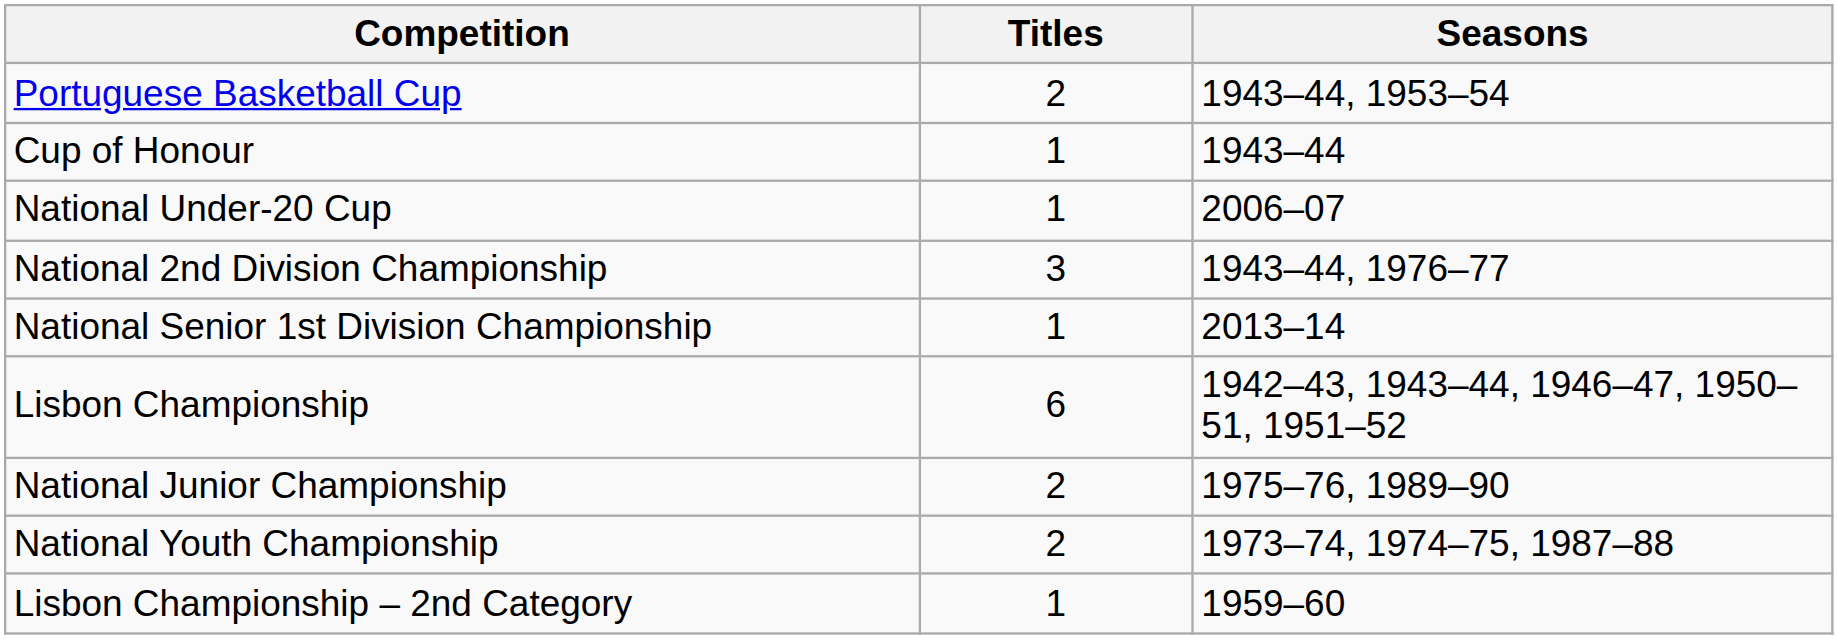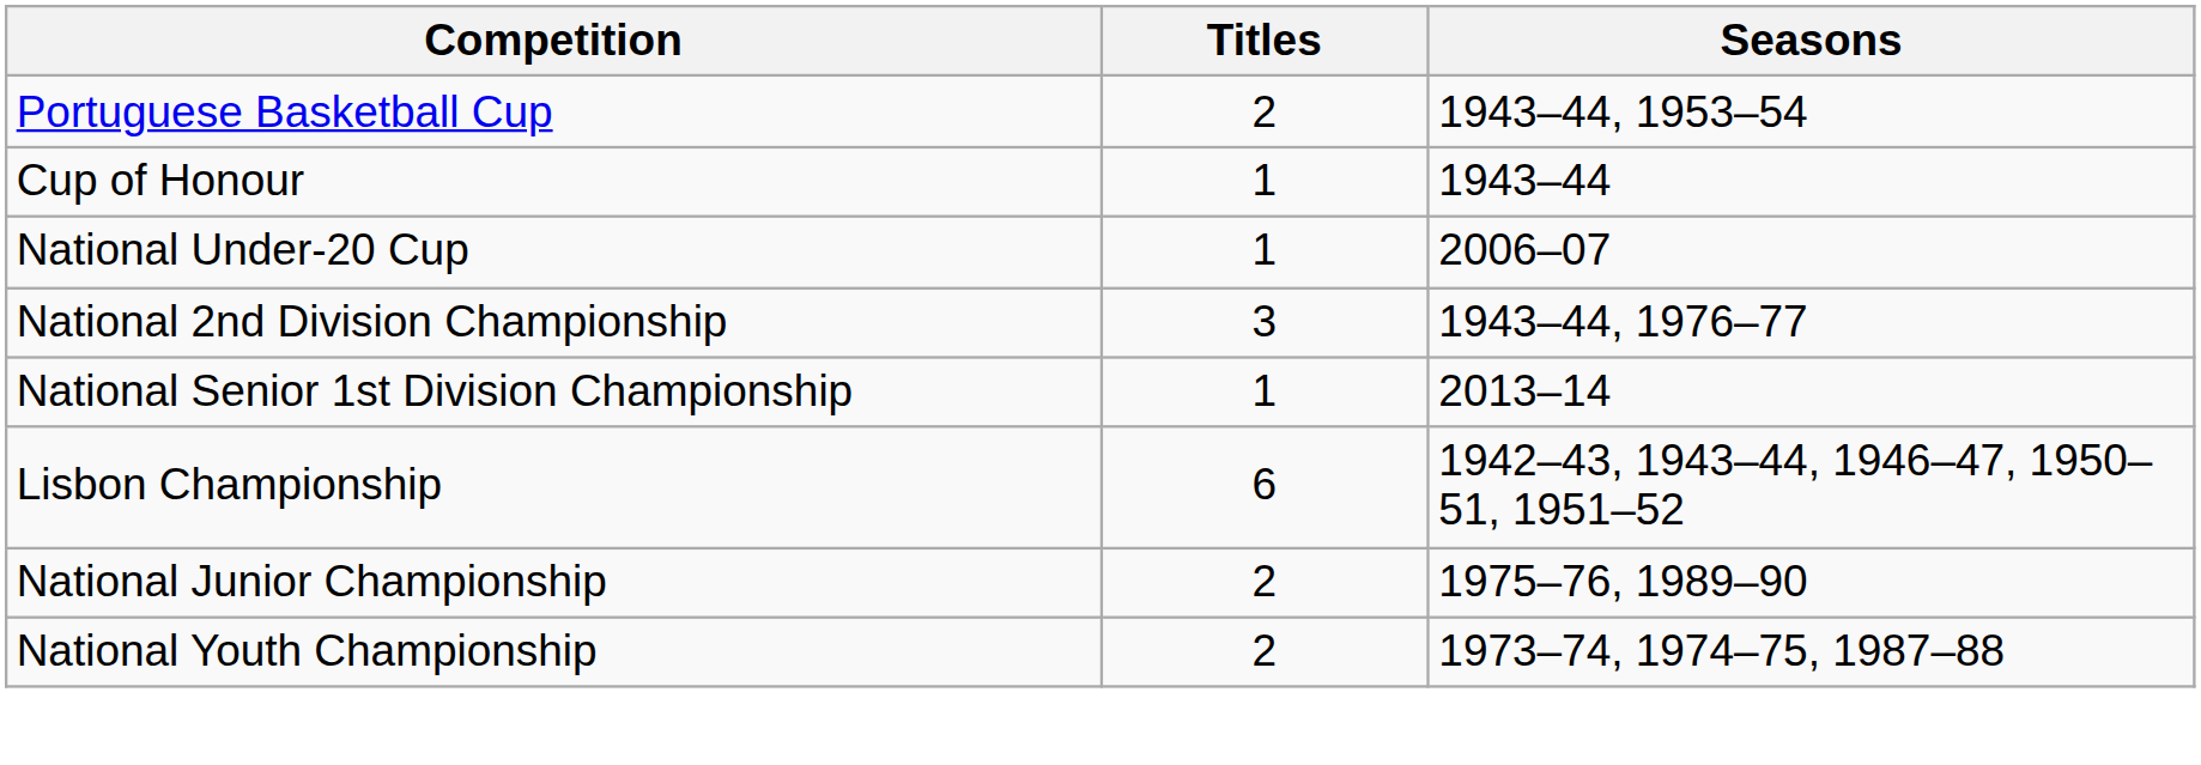- row: Lisbon Championship – 2nd Category | 1 | 1959–60
